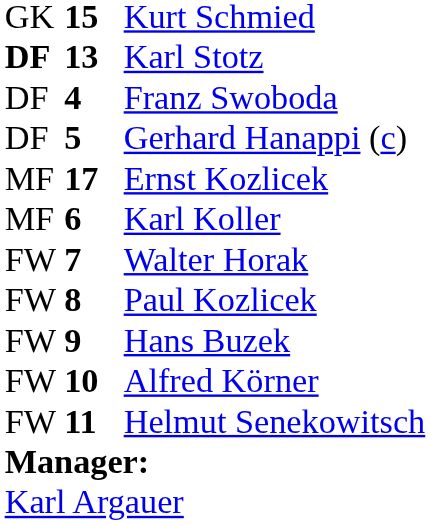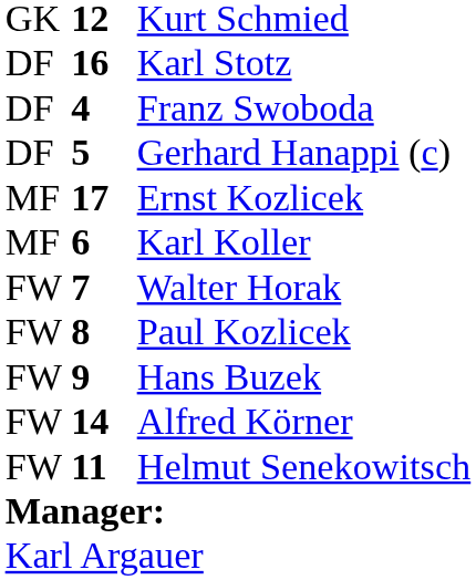Kurt Schmied | column 2: 15 -> 12
Karl Stotz | column 1: bold -> normal
Karl Stotz | column 2: 13 -> 16
Alfred Körner | column 2: 10 -> 14
